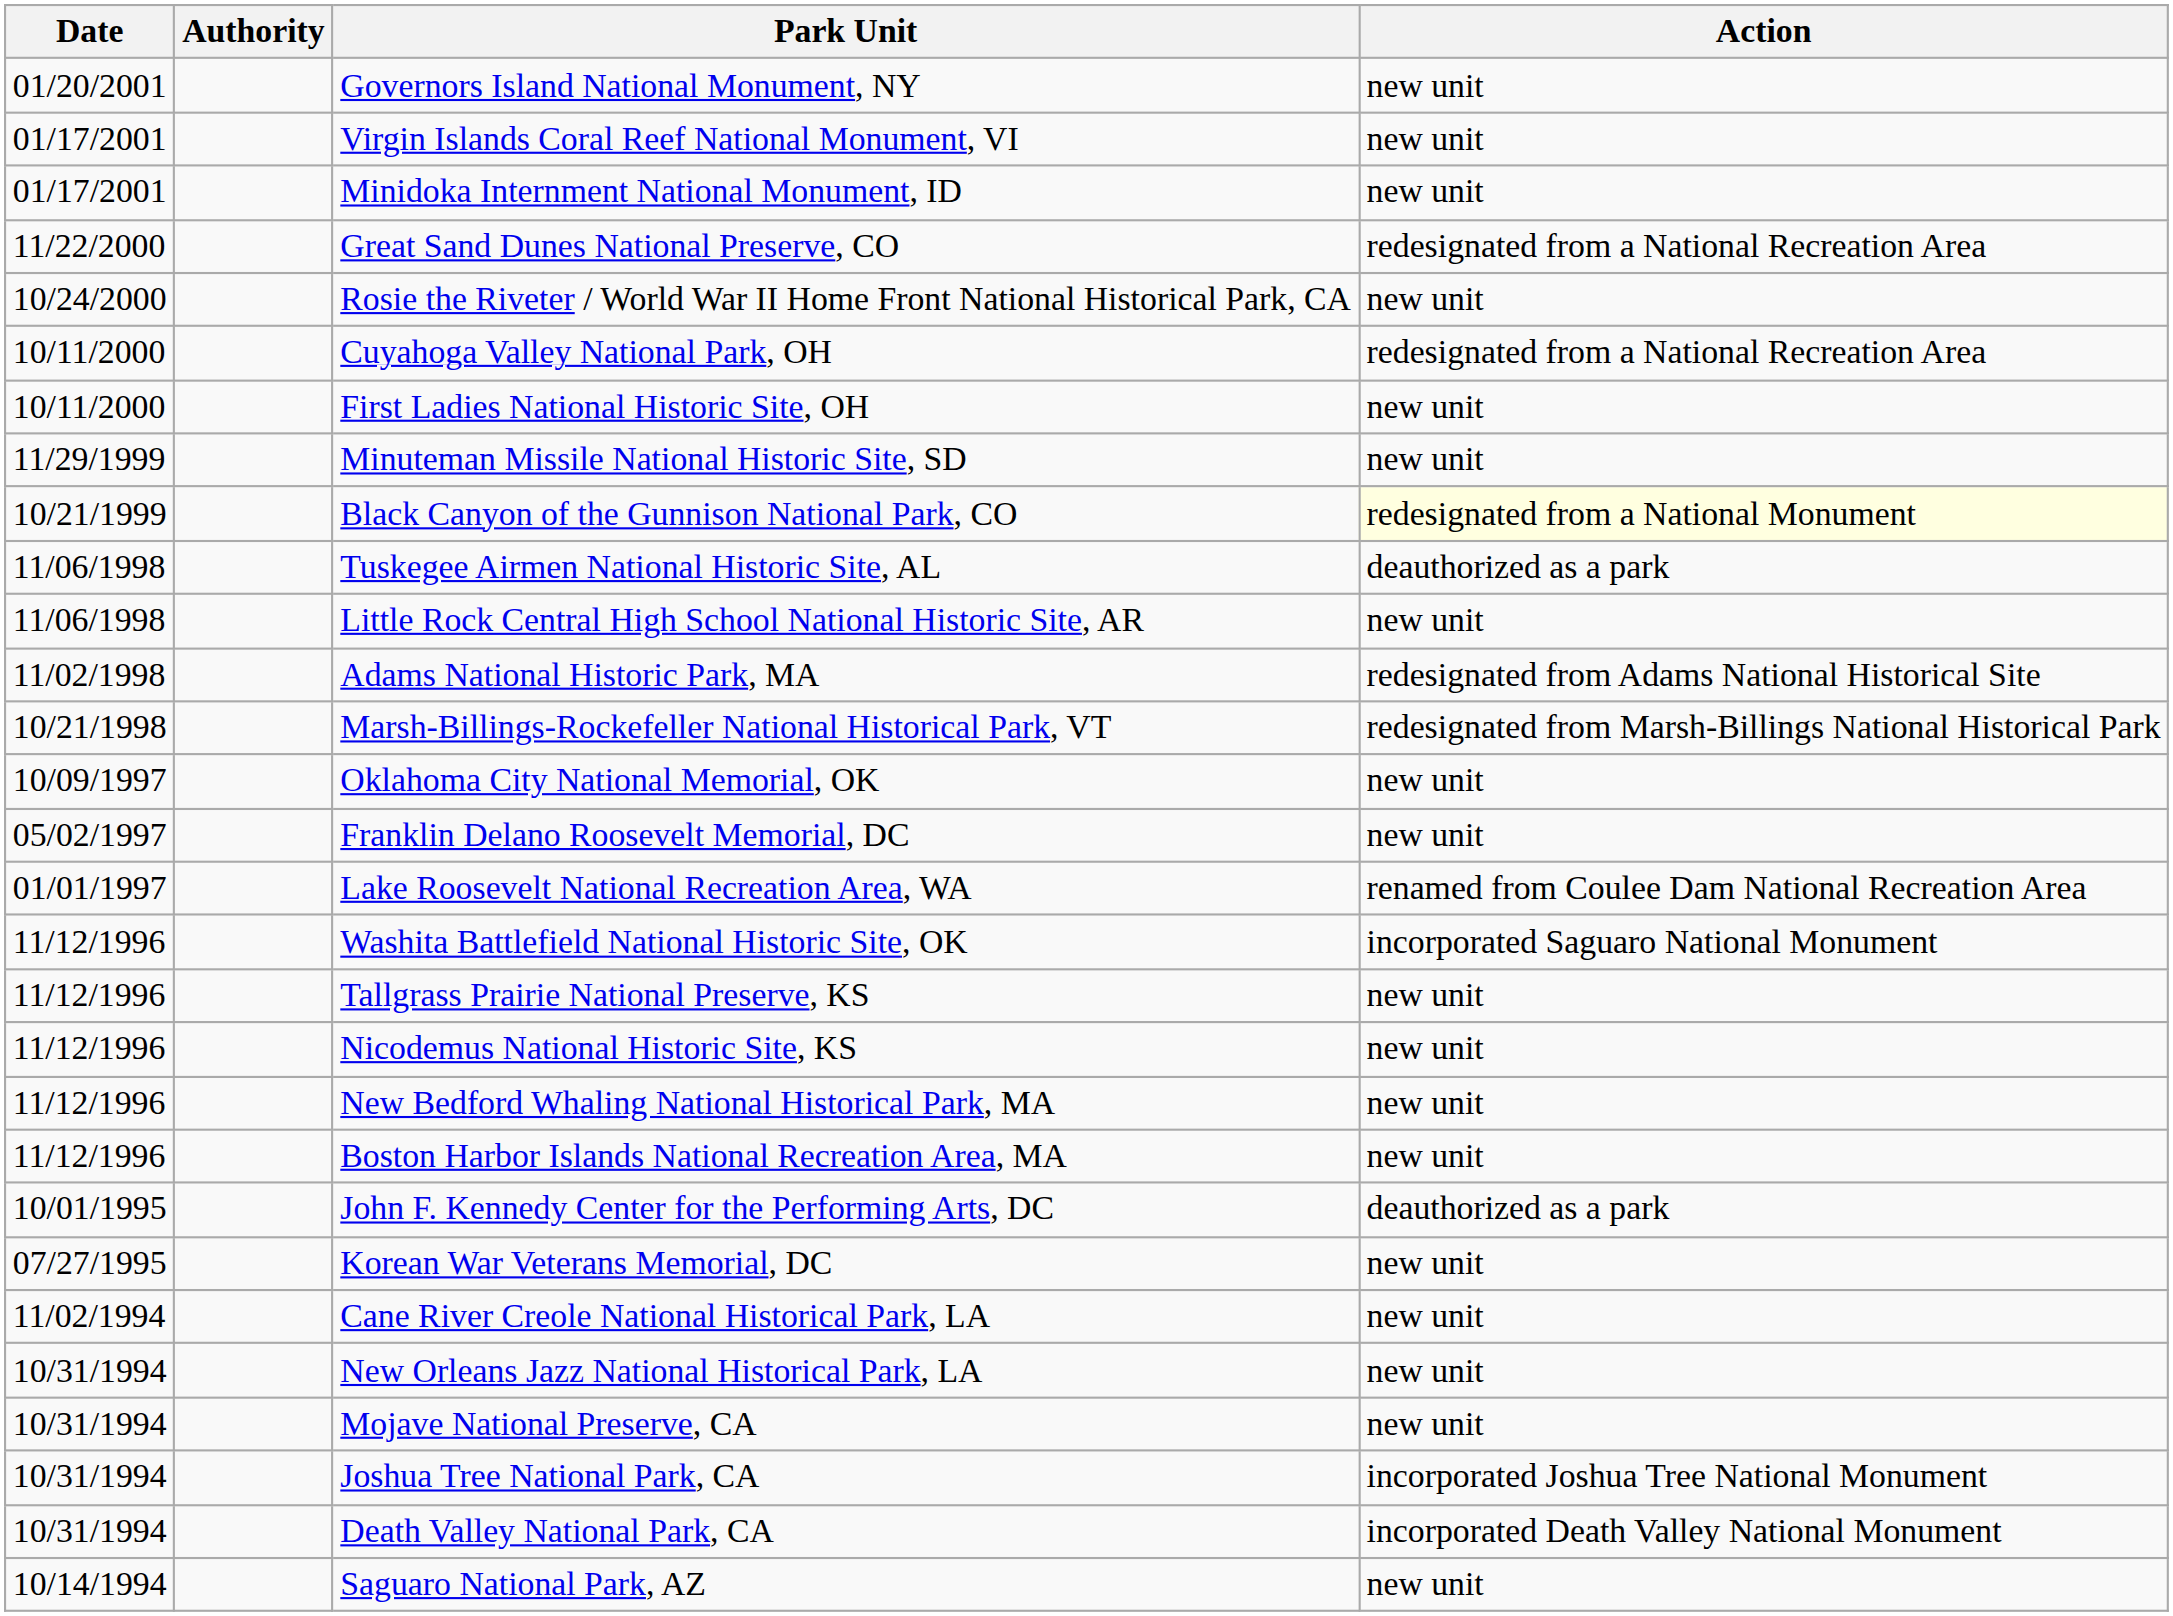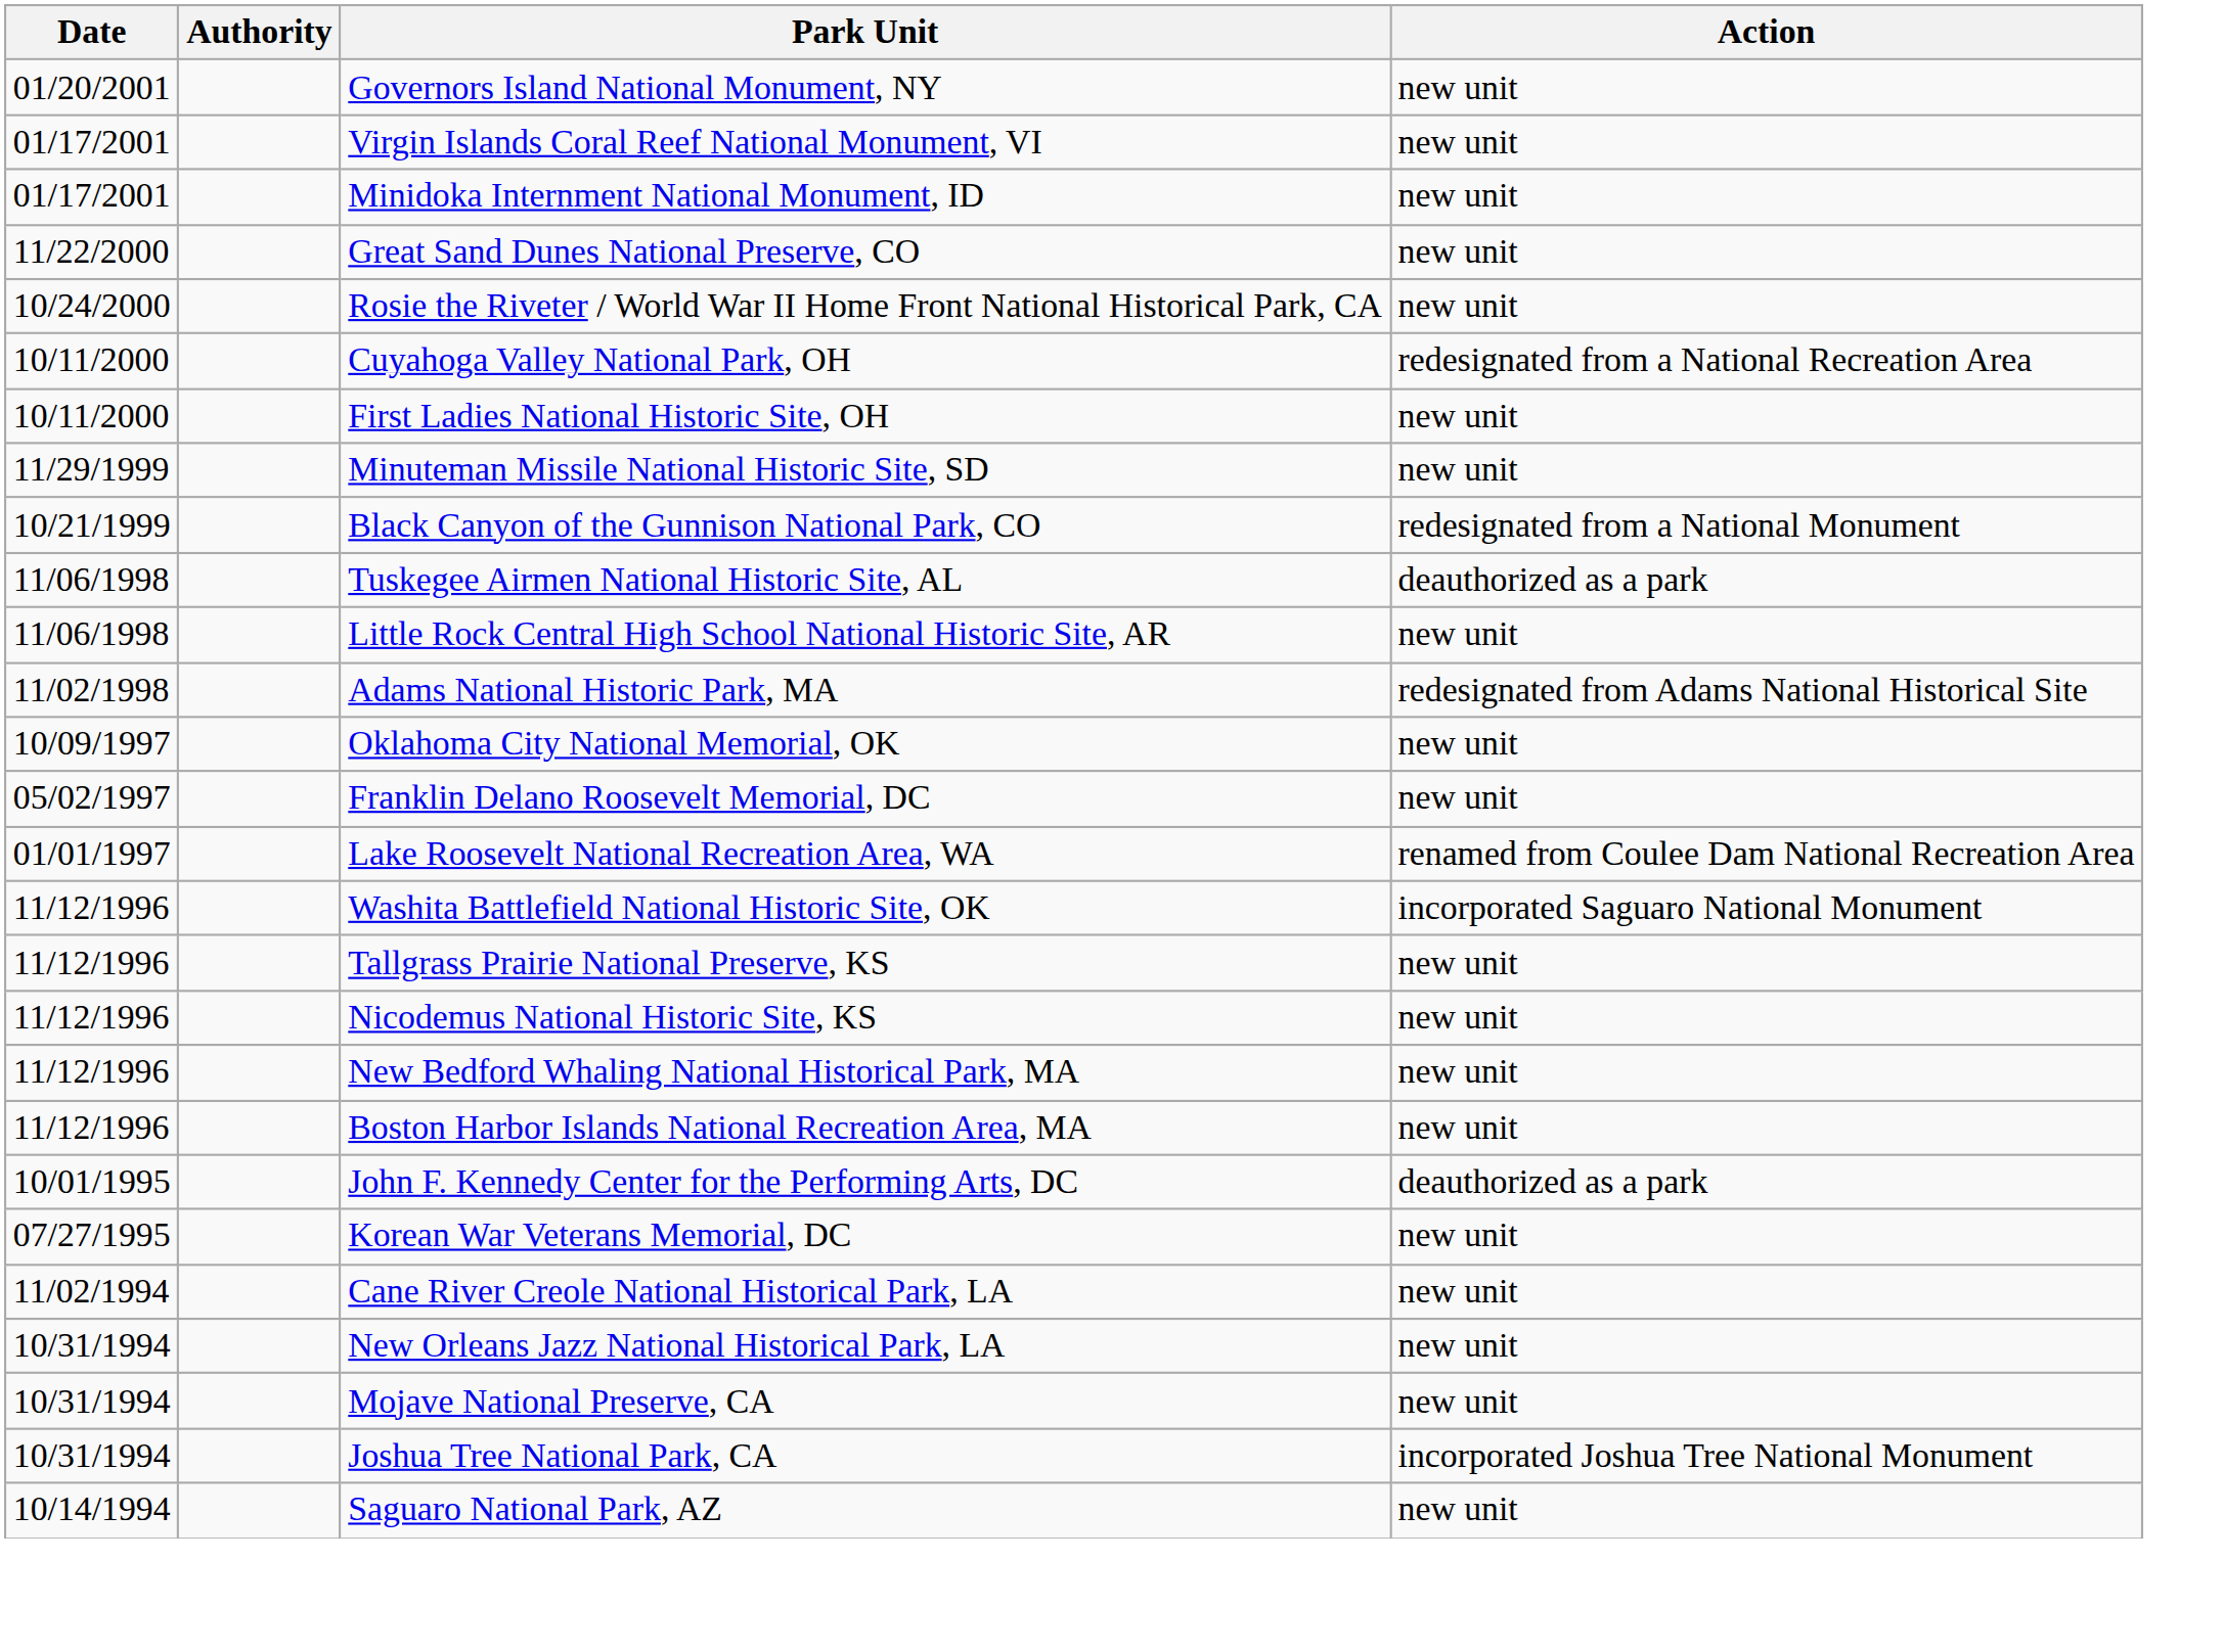Great Sand Dunes National Preserve, CO | Action: redesignated from a National Recreation Area -> new unit
Black Canyon of the Gunnison National Park, CO | Action: lightyellow background -> no background
- row: 10/21/1998 | Marsh-Billings-Rockefeller National Historical Park, VT | redesignated from Marsh-Billings National Historical Park
- row: 10/31/1994 | Death Valley National Park, CA | incorporated Death Valley National Monument
